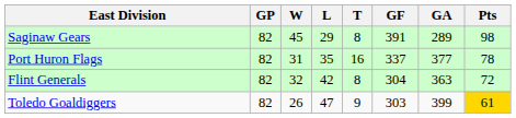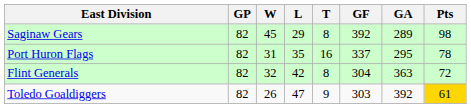Saginaw Gears | GF: 391 -> 392
Port Huron Flags | GA: 377 -> 295
Toledo Goaldiggers | GA: 399 -> 392
